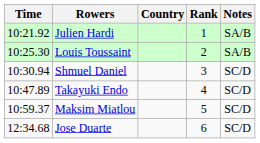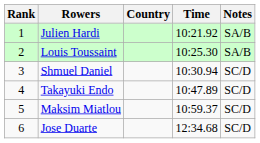columns swapped: Rank <-> Time
